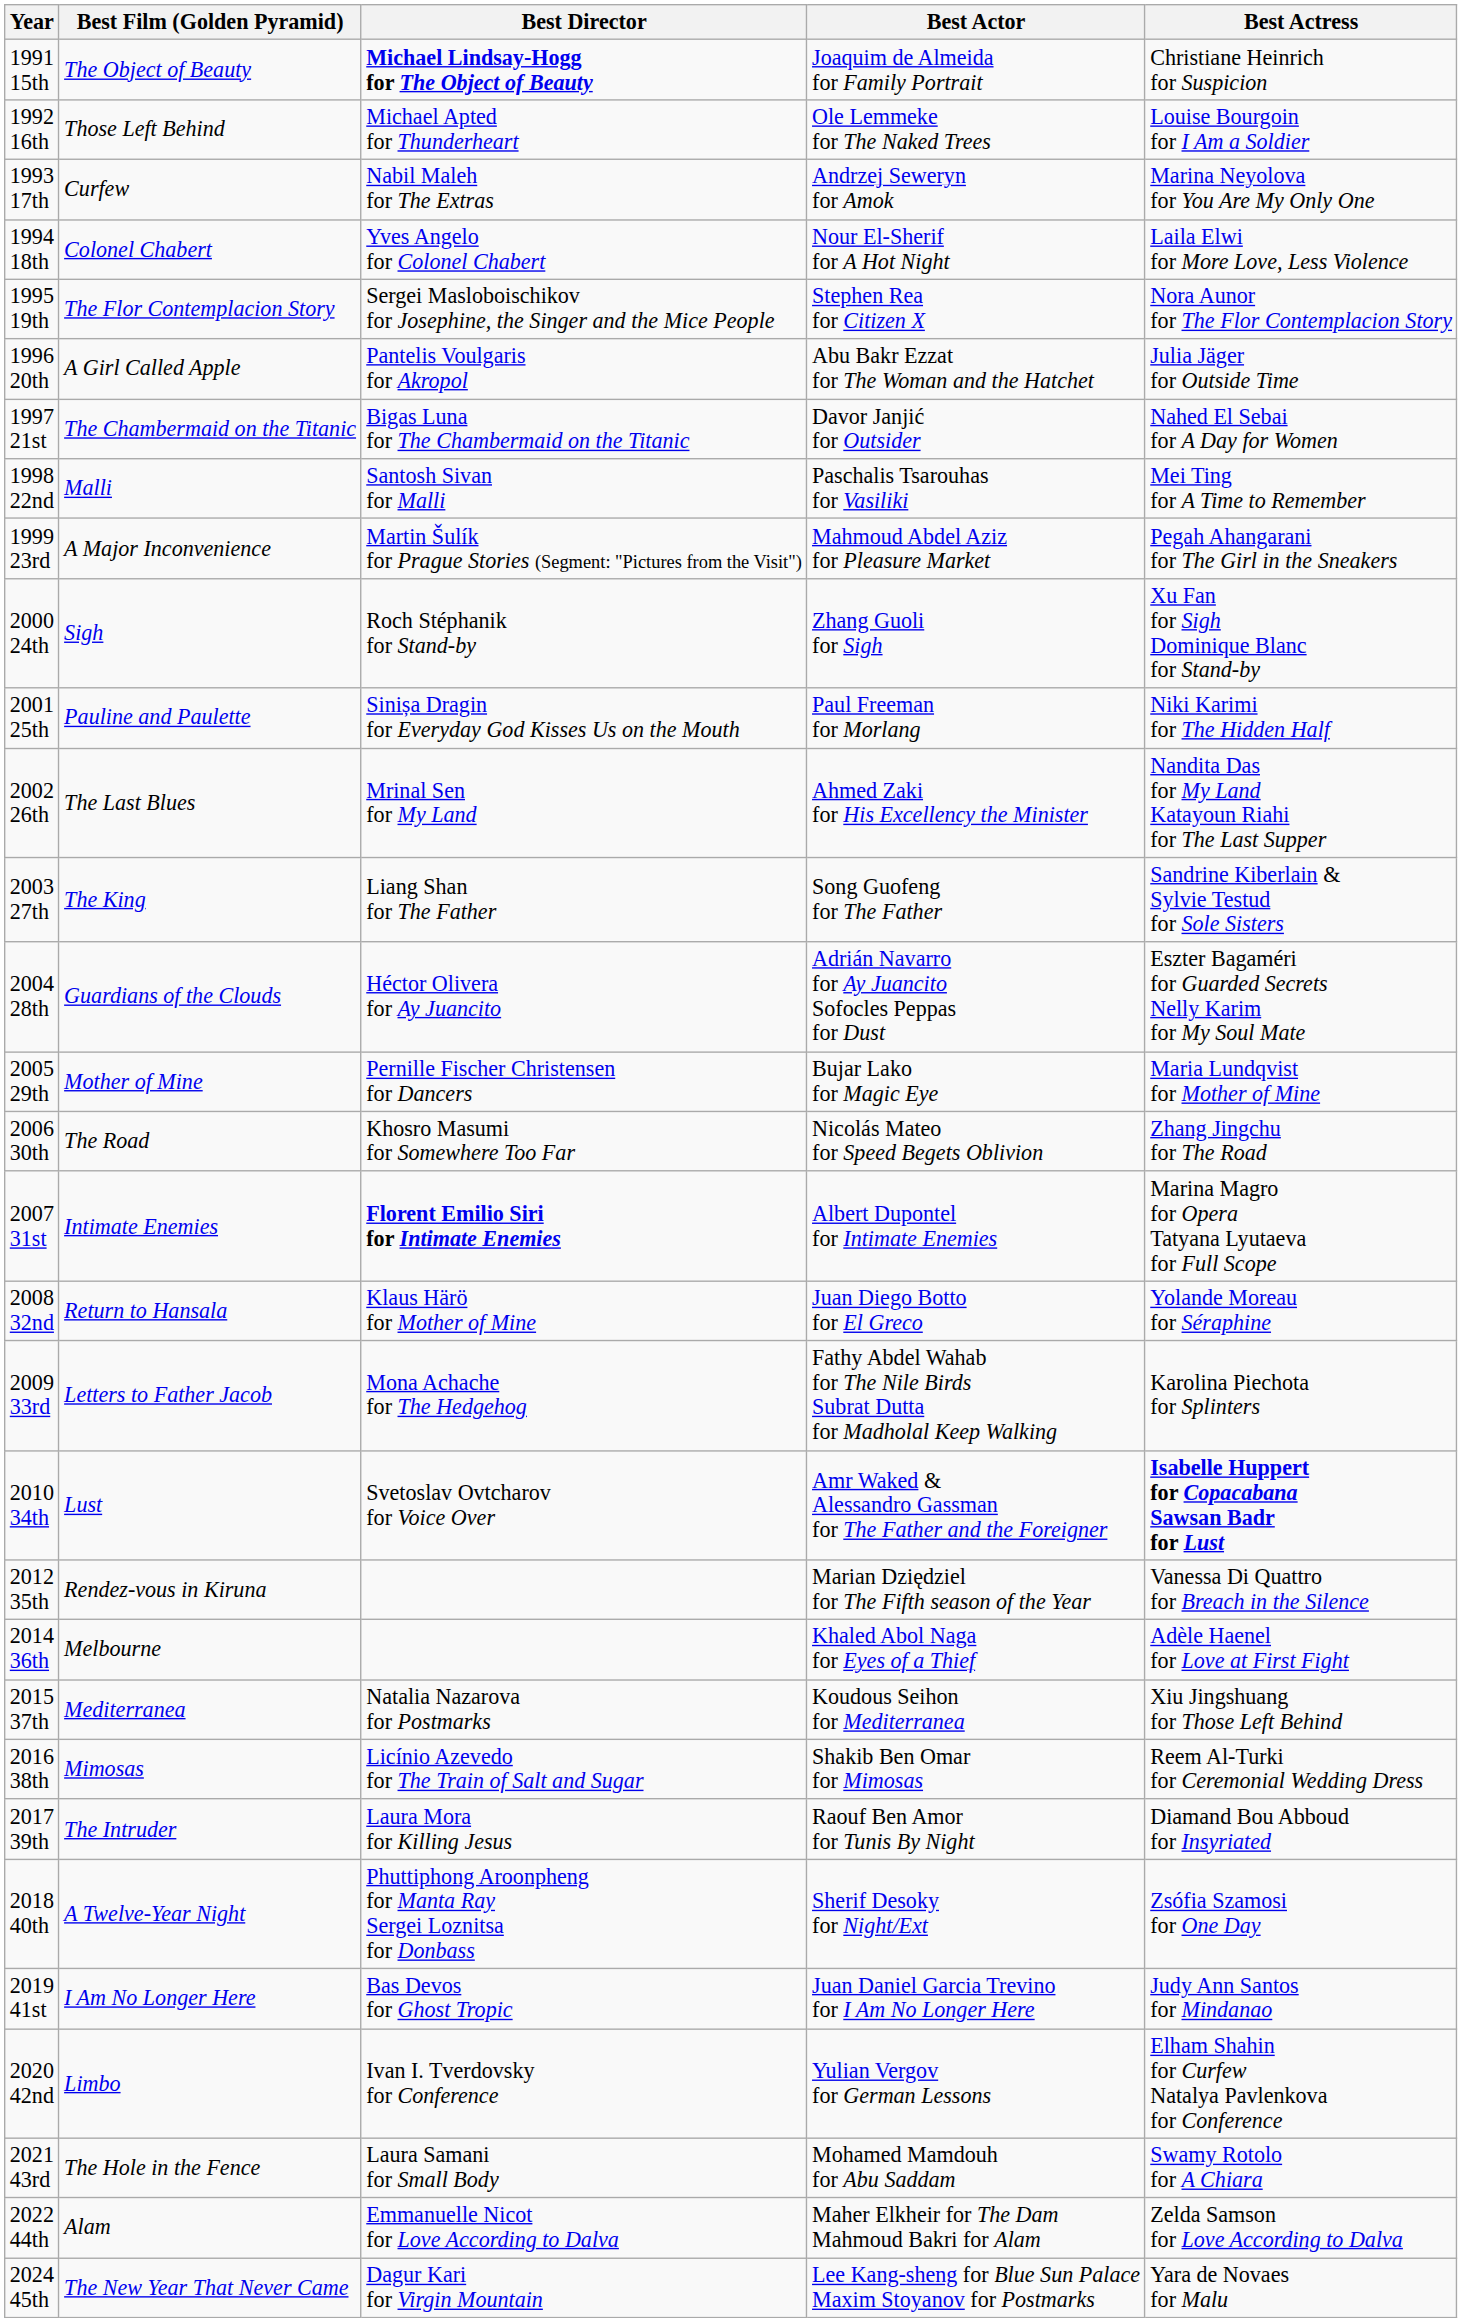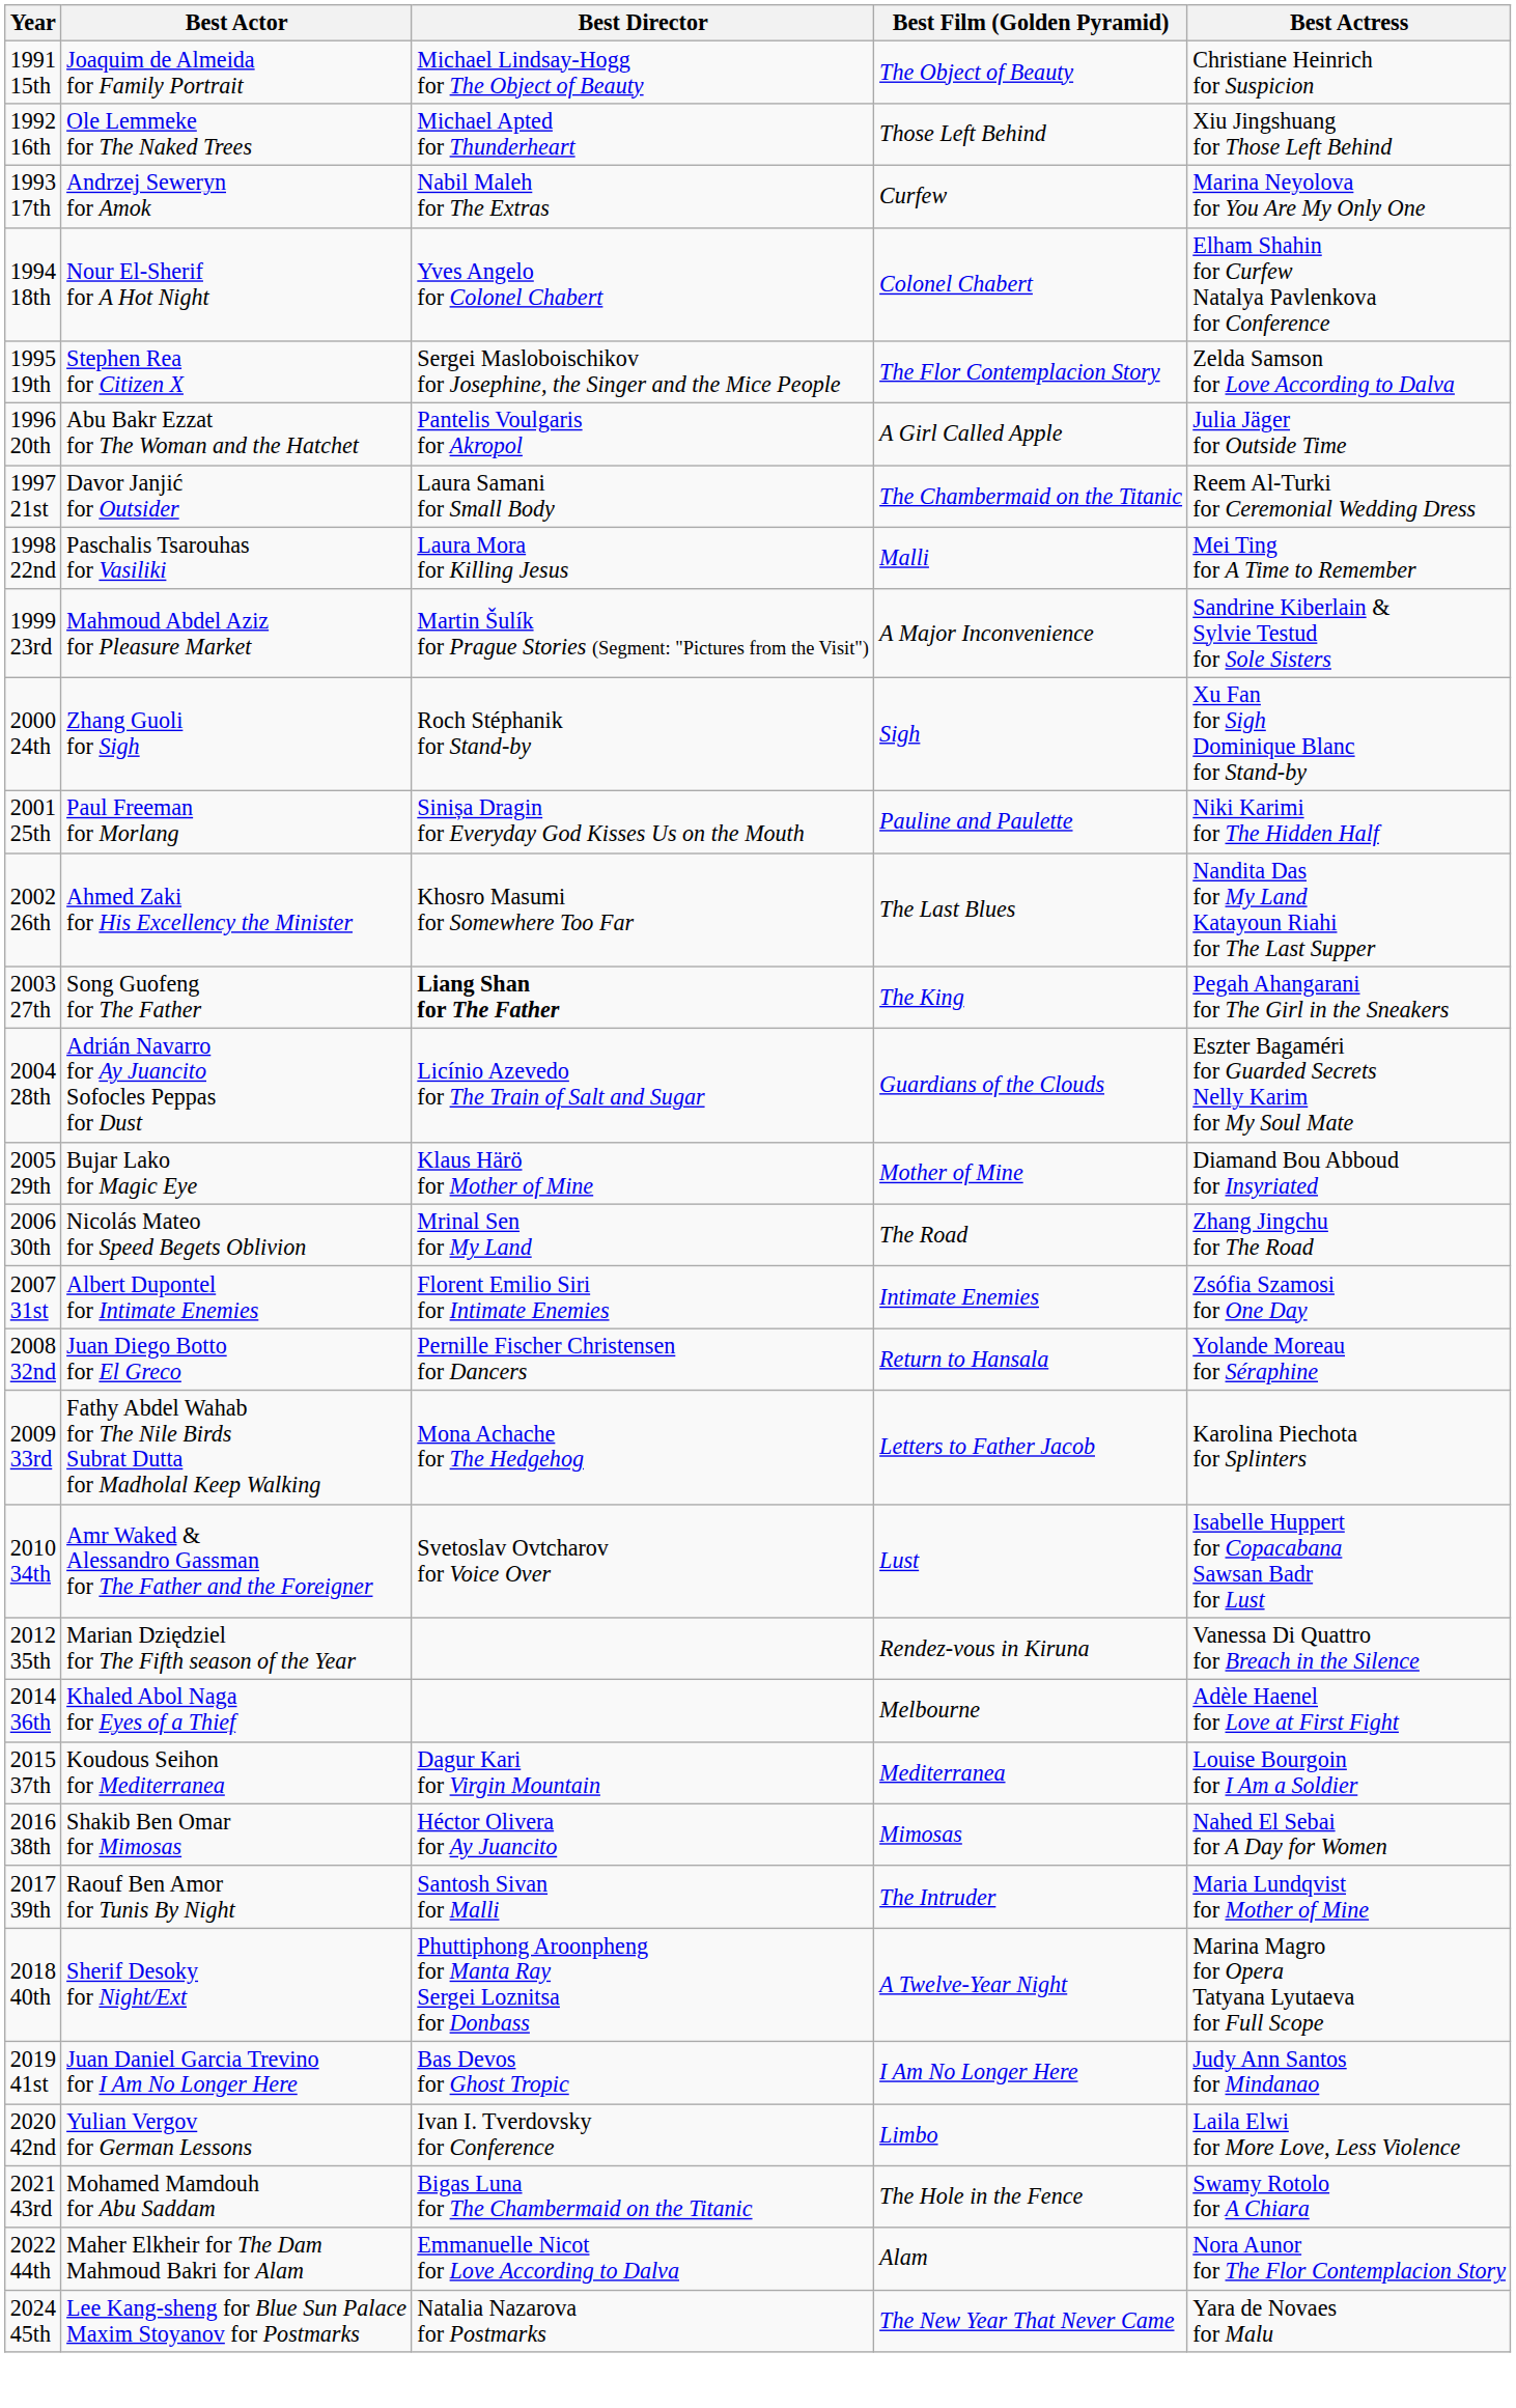columns swapped: Best Film (Golden Pyramid) <-> Best Actor
1991 15th | Best Director: bold -> normal
1992 16th | Best Actress: Louise Bourgoin for I Am a Soldier -> Xiu Jingshuang for Those Left Behind
1994 18th | Best Actress: Laila Elwi for More Love, Less Violence -> Elham Shahin for Curfew Natalya Pavlenkova for Conference
1995 19th | Best Actress: Nora Aunor for The Flor Contemplacion Story -> Zelda Samson for Love According to Dalva
1997 21st | Best Director: Bigas Luna for The Chambermaid on the Titanic -> Laura Samani for Small Body
1997 21st | Best Actress: Nahed El Sebai for A Day for Women -> Reem Al-Turki for Ceremonial Wedding Dress
1998 22nd | Best Director: Santosh Sivan for Malli -> Laura Mora for Killing Jesus
1999 23rd | Best Actress: Pegah Ahangarani for The Girl in the Sneakers -> Sandrine Kiberlain & Sylvie Testud for Sole Sisters
2002 26th | Best Director: Mrinal Sen for My Land -> Khosro Masumi for Somewhere Too Far
2003 27th | Best Director: normal -> bold
2003 27th | Best Actress: Sandrine Kiberlain & Sylvie Testud for Sole Sisters -> Pegah Ahangarani for The Girl in the Sneakers
2004 28th | Best Director: Héctor Olivera for Ay Juancito -> Licínio Azevedo for The Train of Salt and Sugar
2005 29th | Best Director: Pernille Fischer Christensen for Dancers -> Klaus Härö for Mother of Mine
2005 29th | Best Actress: Maria Lundqvist for Mother of Mine -> Diamand Bou Abboud for Insyriated
2006 30th | Best Director: Khosro Masumi for Somewhere Too Far -> Mrinal Sen for My Land
2007 31st | Best Director: bold -> normal
2007 31st | Best Actress: Marina Magro for Opera Tatyana Lyutaeva for Full Scope -> Zsófia Szamosi for One Day
2008 32nd | Best Director: Klaus Härö for Mother of Mine -> Pernille Fischer Christensen for Dancers
2010 34th | Best Actress: bold -> normal
2015 37th | Best Director: Natalia Nazarova for Postmarks -> Dagur Kari for Virgin Mountain
2015 37th | Best Actress: Xiu Jingshuang for Those Left Behind -> Louise Bourgoin for I Am a Soldier
2016 38th | Best Director: Licínio Azevedo for The Train of Salt and Sugar -> Héctor Olivera for Ay Juancito
2016 38th | Best Actress: Reem Al-Turki for Ceremonial Wedding Dress -> Nahed El Sebai for A Day for Women
2017 39th | Best Director: Laura Mora for Killing Jesus -> Santosh Sivan for Malli
2017 39th | Best Actress: Diamand Bou Abboud for Insyriated -> Maria Lundqvist for Mother of Mine
2018 40th | Best Actress: Zsófia Szamosi for One Day -> Marina Magro for Opera Tatyana Lyutaeva for Full Scope
2020 42nd | Best Actress: Elham Shahin for Curfew Natalya Pavlenkova for Conference -> Laila Elwi for More Love, Less Violence
2021 43rd | Best Director: Laura Samani for Small Body -> Bigas Luna for The Chambermaid on the Titanic
2022 44th | Best Actress: Zelda Samson for Love According to Dalva -> Nora Aunor for The Flor Contemplacion Story
2024 45th | Best Director: Dagur Kari for Virgin Mountain -> Natalia Nazarova for Postmarks
